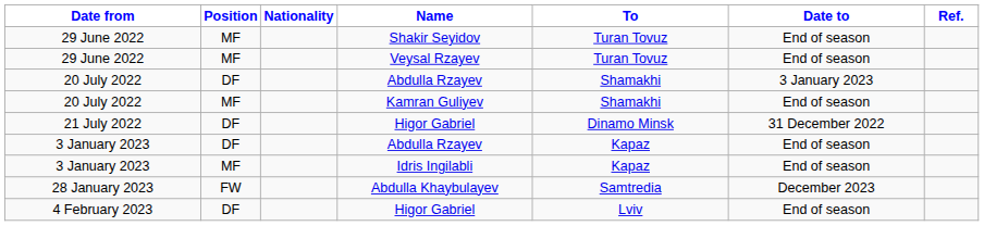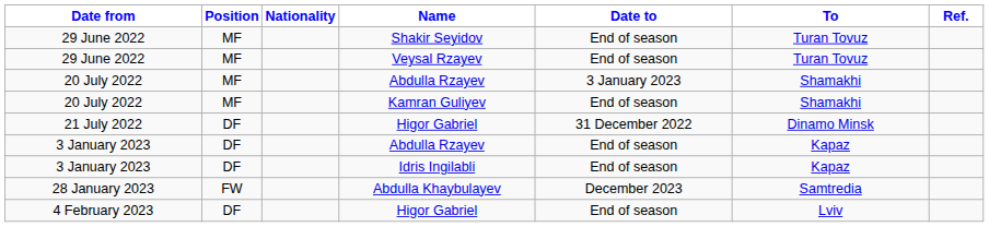columns swapped: To <-> Date to
20 July 2022 / Abdulla Rzayev | Position: DF -> MF
Idris Ingilabli | Position: MF -> DF
